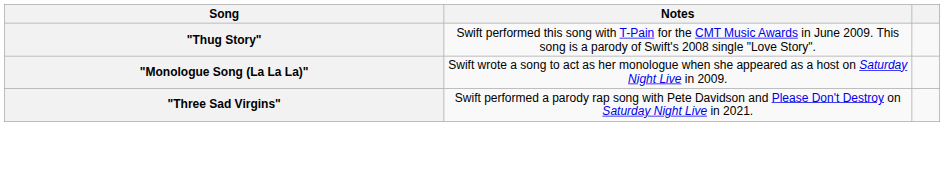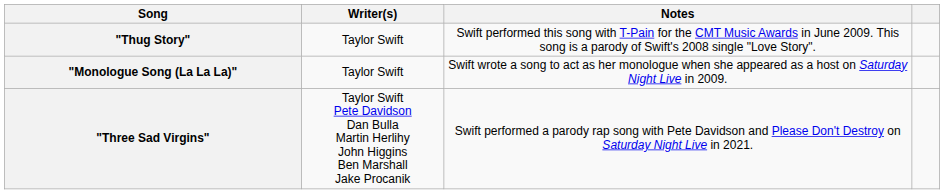+ column: Writer(s) | Taylor Swift | Taylor Swift | Taylor Swift Pete Davidson Dan Bulla Martin Herlihy John Higgins Ben Marshall Jake Procanik
